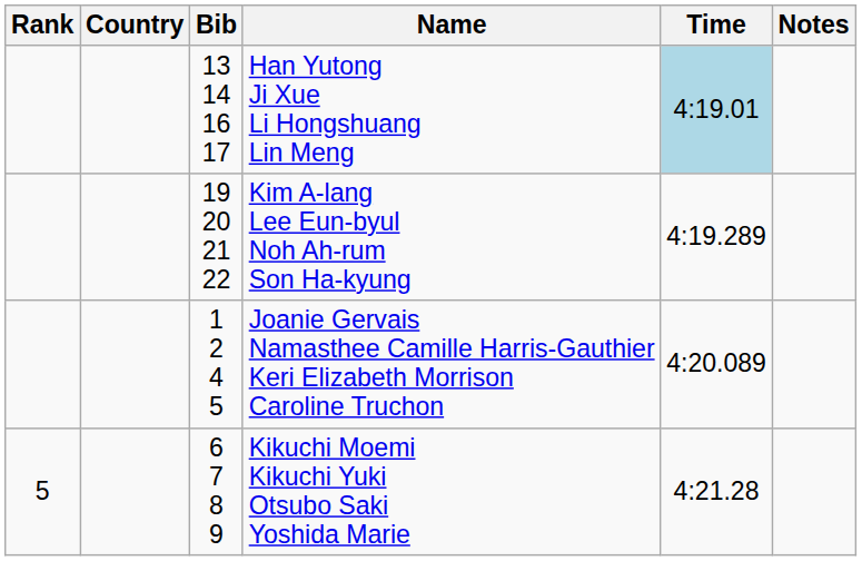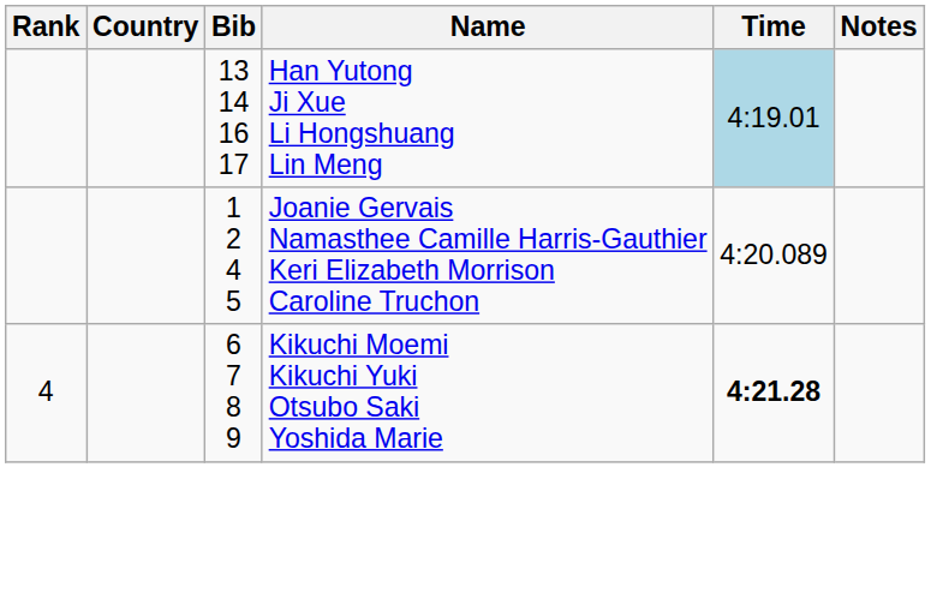- row: 19 20 21 22 | Kim A-lang Lee Eun-byul Noh Ah-rum Son Ha-kyung | 4:19.289
Kikuchi Moemi Kikuchi Yuki Otsubo Saki Yoshida Marie | Rank: 5 -> 4
Kikuchi Moemi Kikuchi Yuki Otsubo Saki Yoshida Marie | Time: normal -> bold
